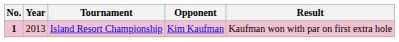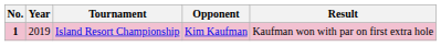Island Resort Championship | Year: 2013 -> 2019
